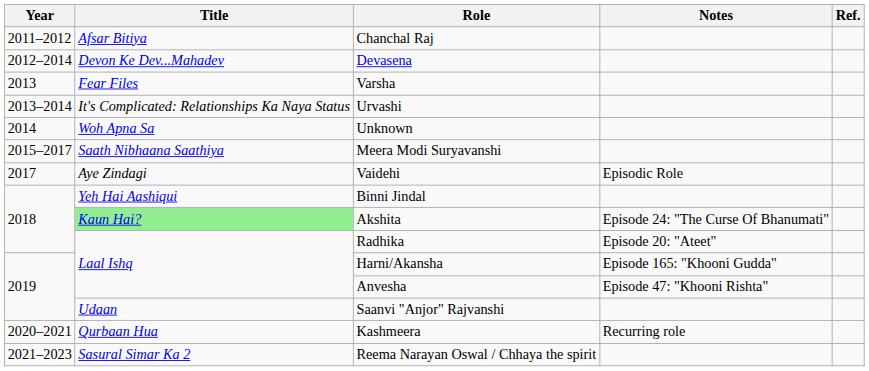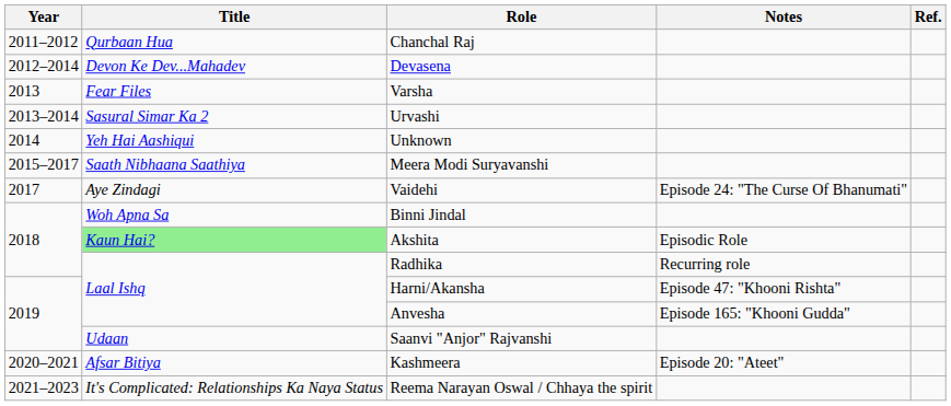Chanchal Raj | Title: Afsar Bitiya -> Qurbaan Hua
Urvashi | Title: It's Complicated: Relationships Ka Naya Status -> Sasural Simar Ka 2
Unknown | Title: Woh Apna Sa -> Yeh Hai Aashiqui
Vaidehi | Notes: Episodic Role -> Episode 24: "The Curse Of Bhanumati"
Binni Jindal | Title: Yeh Hai Aashiqui -> Woh Apna Sa
Akshita | Notes: Episode 24: "The Curse Of Bhanumati" -> Episodic Role
Radhika | Notes: Episode 20: "Ateet" -> Recurring role
Harni/Akansha | Notes: Episode 165: "Khooni Gudda" -> Episode 47: "Khooni Rishta"
Anvesha | Notes: Episode 47: "Khooni Rishta" -> Episode 165: "Khooni Gudda"
Kashmeera | Title: Qurbaan Hua -> Afsar Bitiya
Kashmeera | Notes: Recurring role -> Episode 20: "Ateet"
Reema Narayan Oswal / Chhaya the spirit | Title: Sasural Simar Ka 2 -> It's Complicated: Relationships Ka Naya Status
